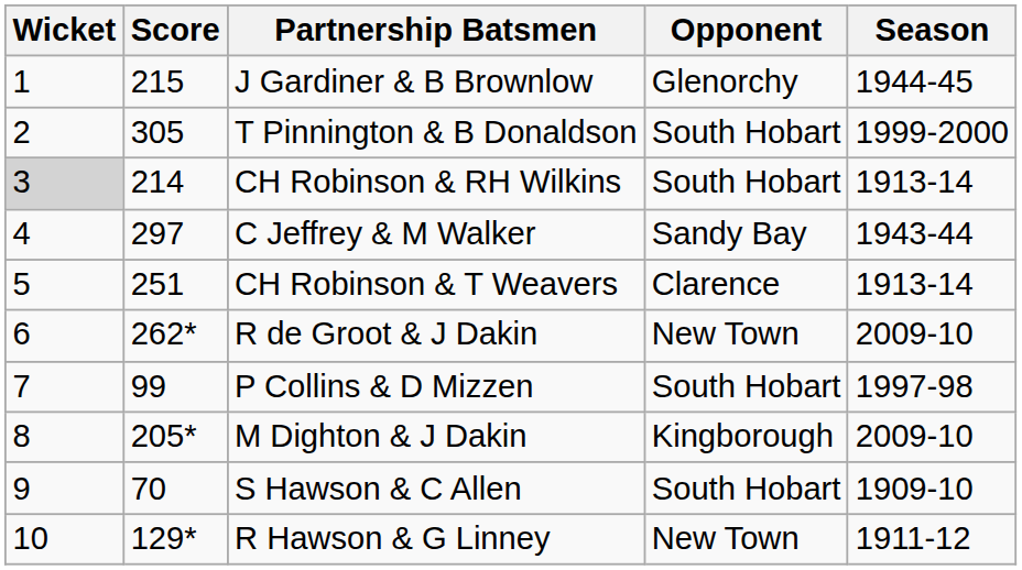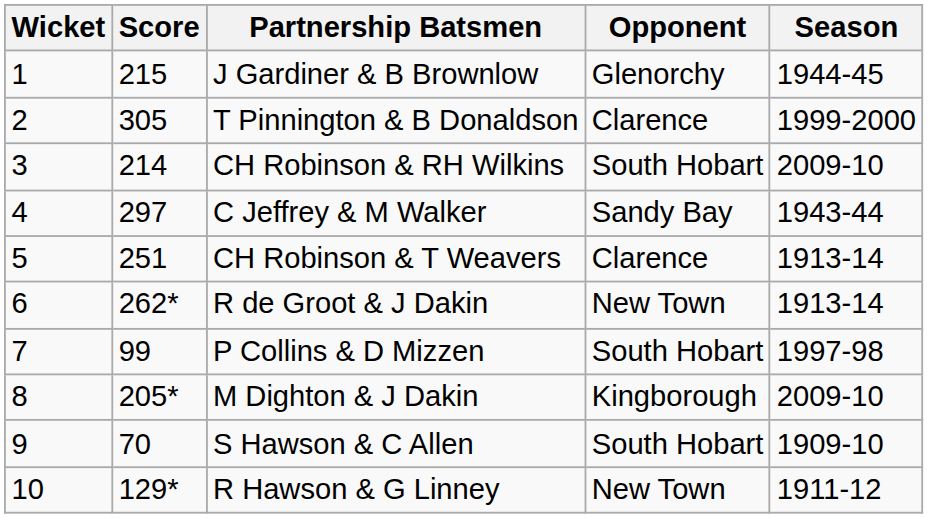T Pinnington & B Donaldson | Opponent: South Hobart -> Clarence
CH Robinson & RH Wilkins | Wicket: lightgrey background -> no background
CH Robinson & RH Wilkins | Season: 1913-14 -> 2009-10
R de Groot & J Dakin | Season: 2009-10 -> 1913-14
